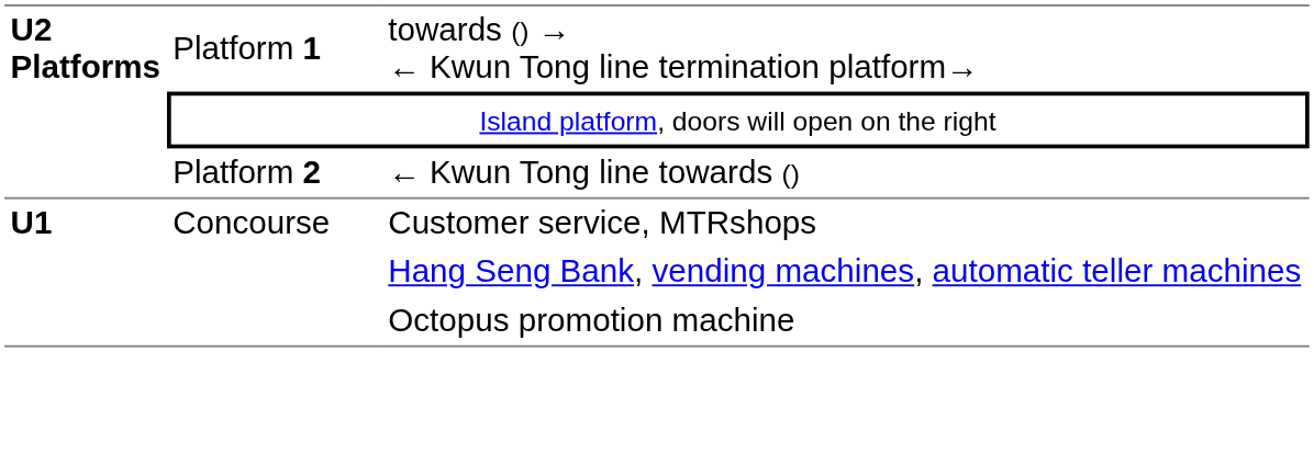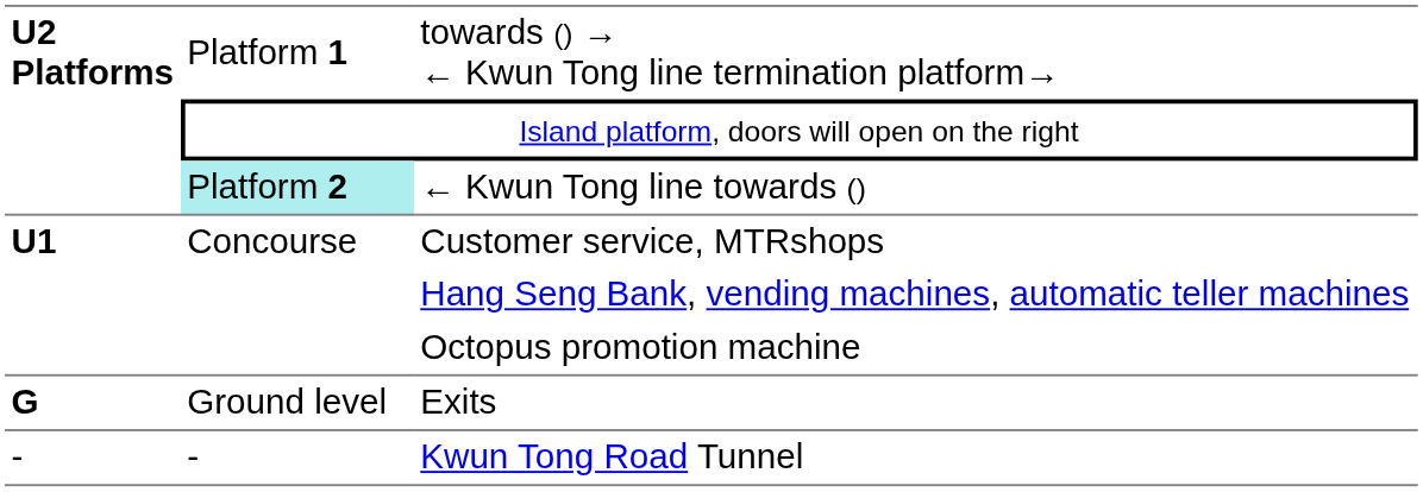← Kwun Tong line towards () | column 2: no background -> paleturquoise background
+ row: G | Ground level | Exits
+ row: - | - | Kwun Tong Road Tunnel
